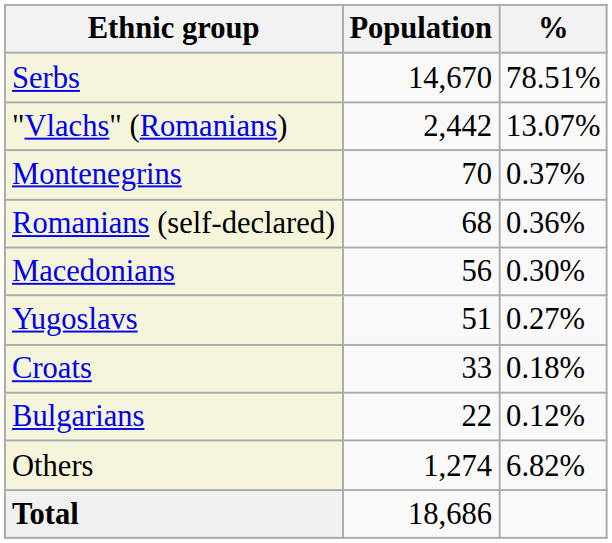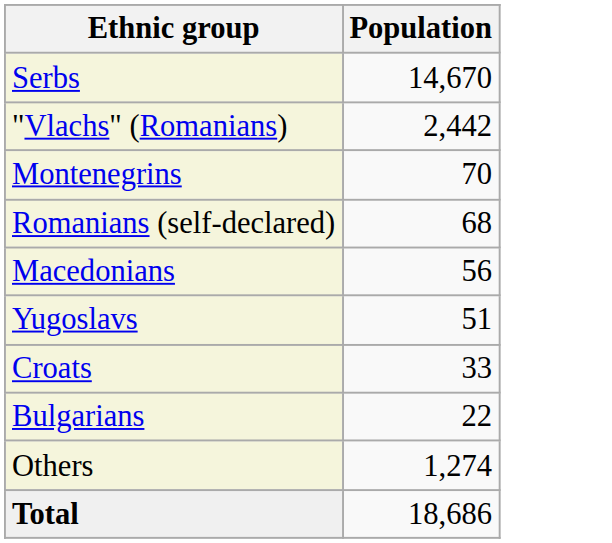- column: % | 78.51% | 13.07% | 0.37% | 0.36% | 0.30% | 0.27% | 0.18% | 0.12% | 6.82%
